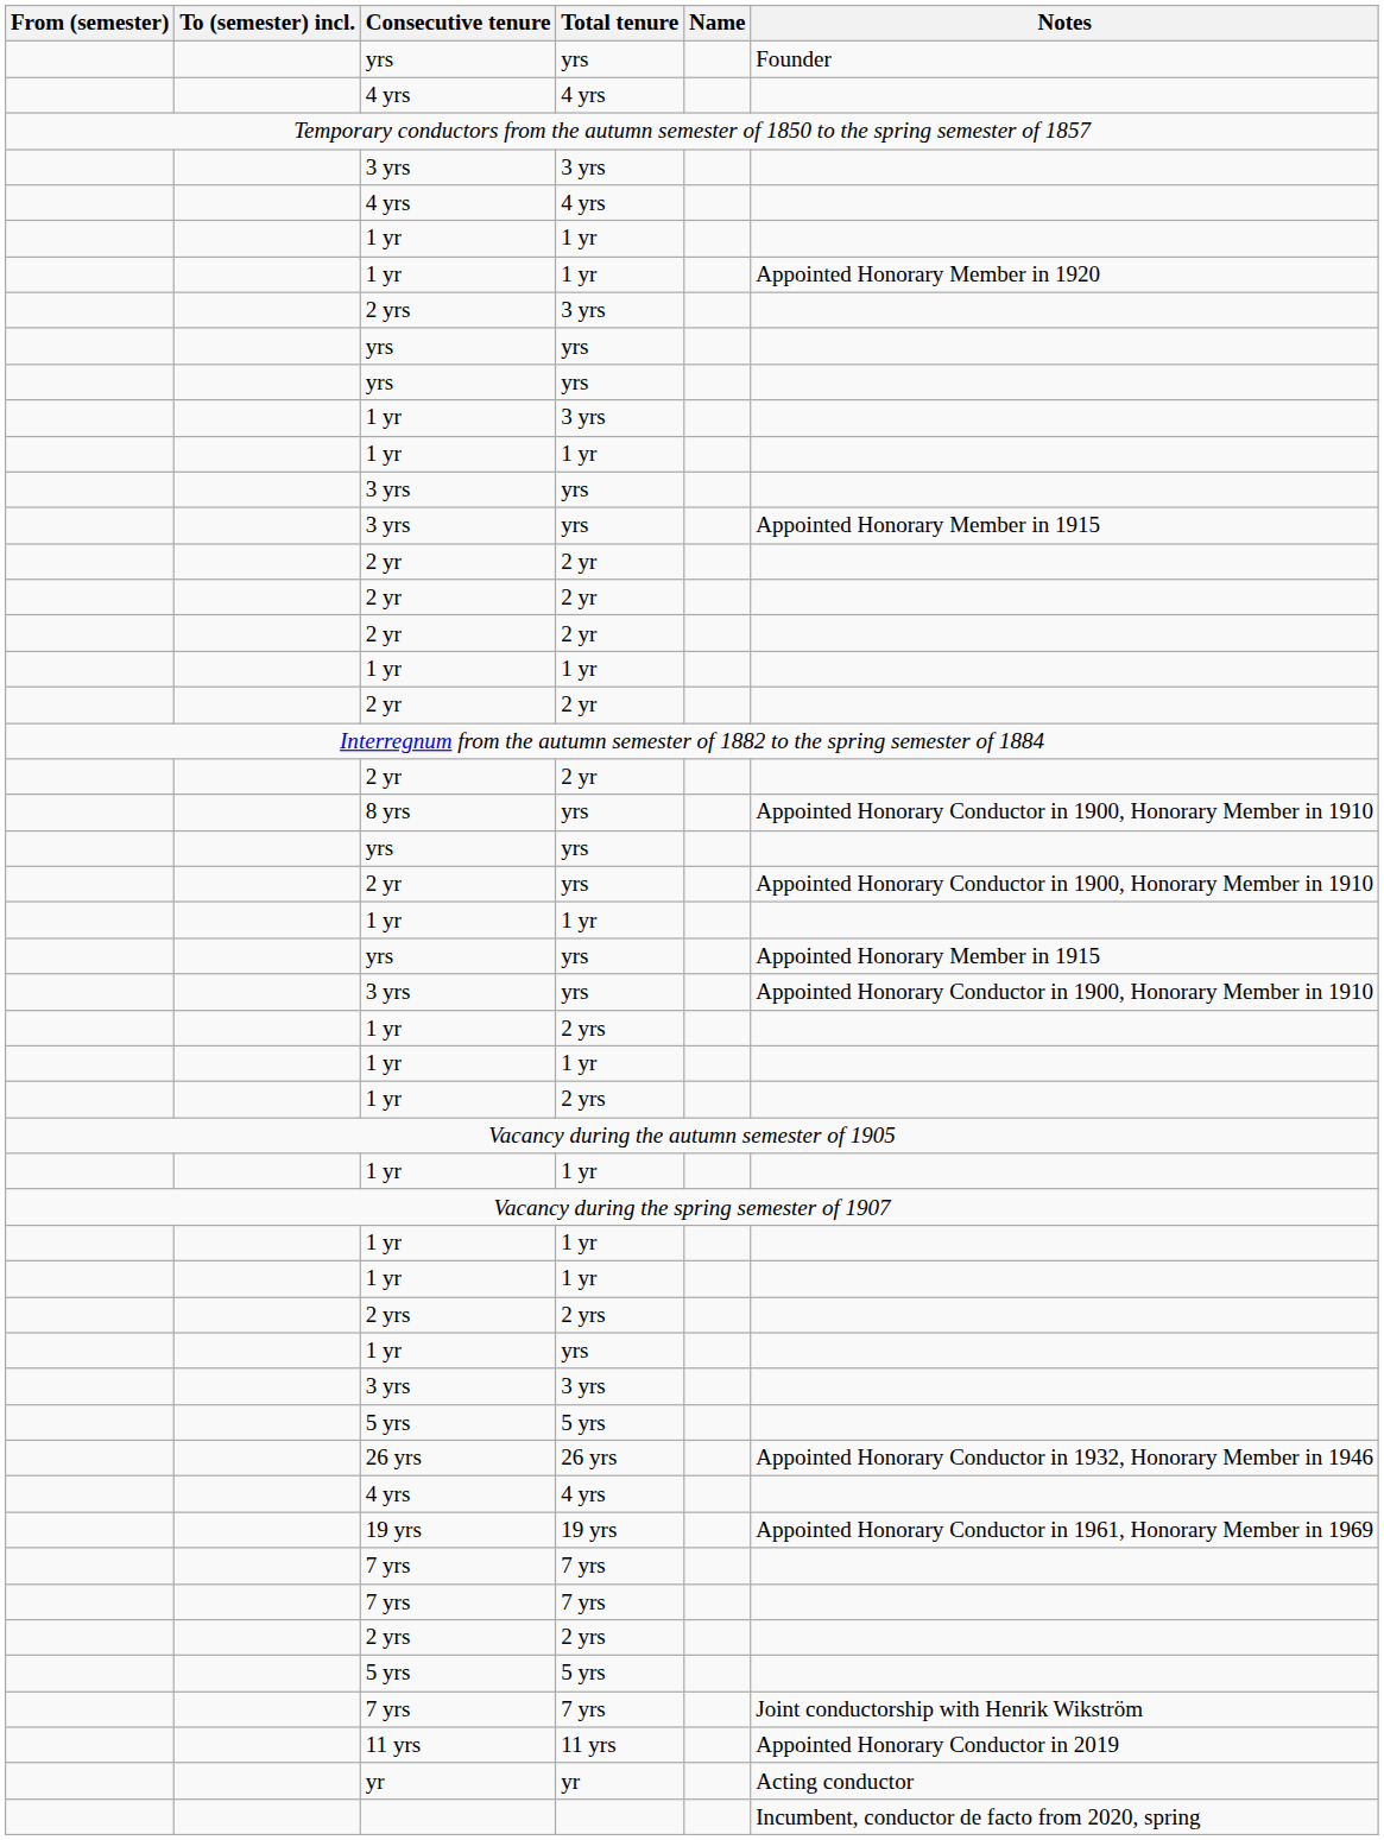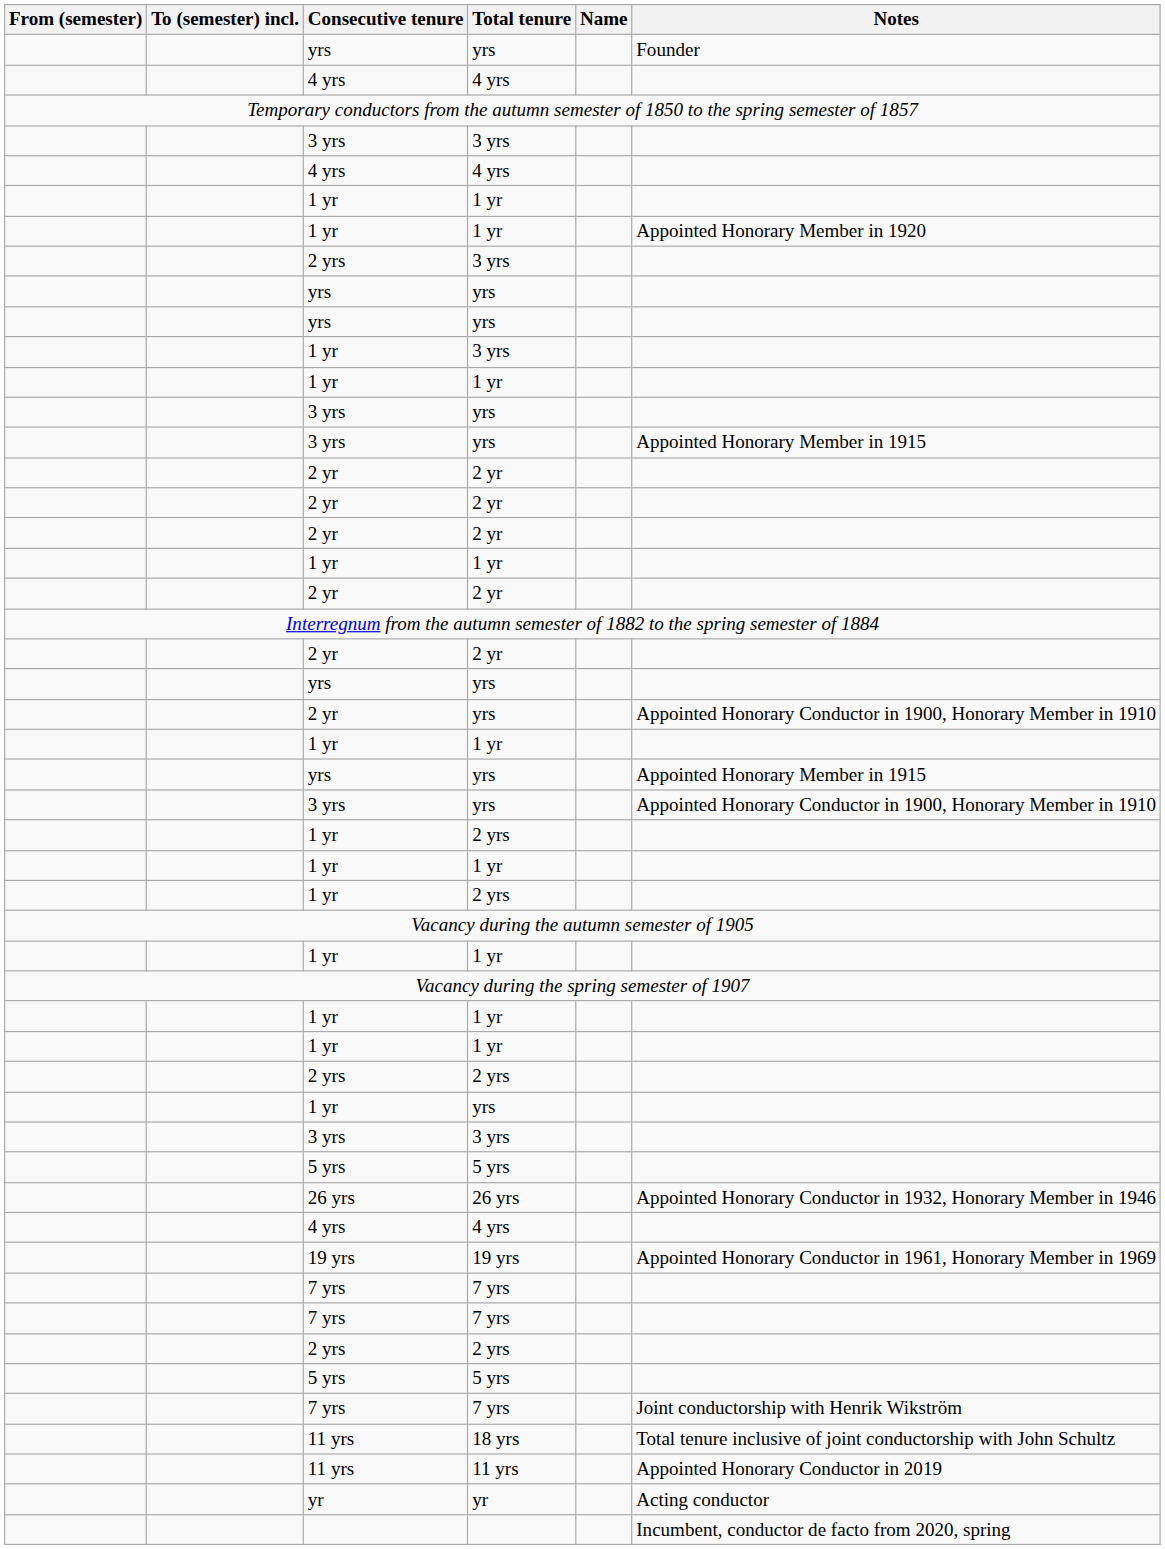- row: 8 yrs | yrs | Appointed Honorary Conductor in 1900, Honorary Member in 1910
+ row: 11 yrs | 18 yrs | Total tenure inclusive of joint conductorship with John Schultz
